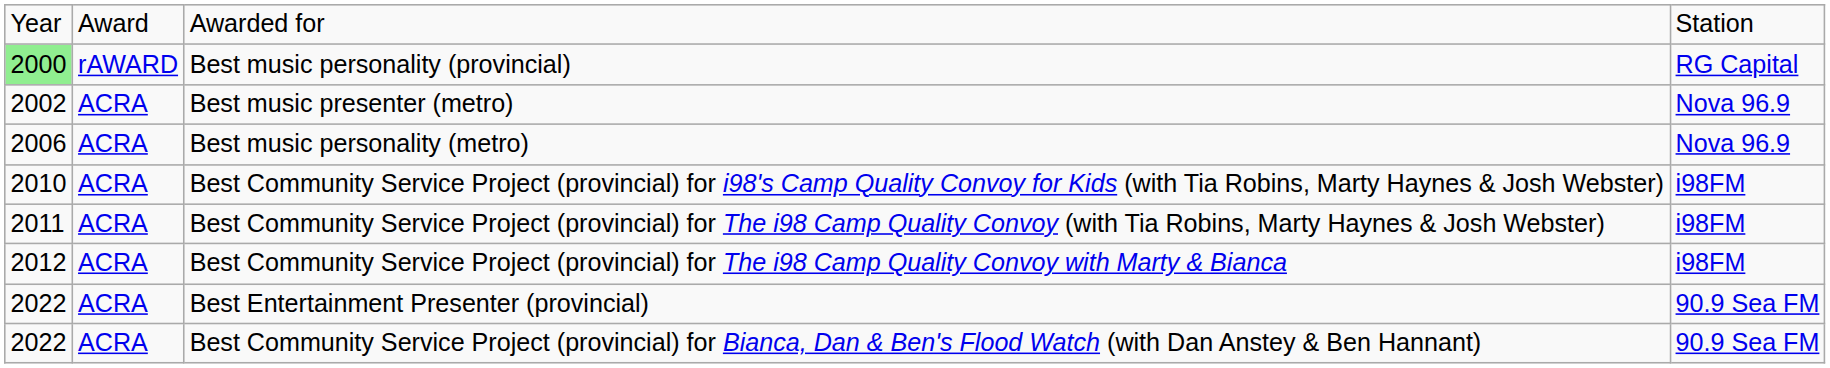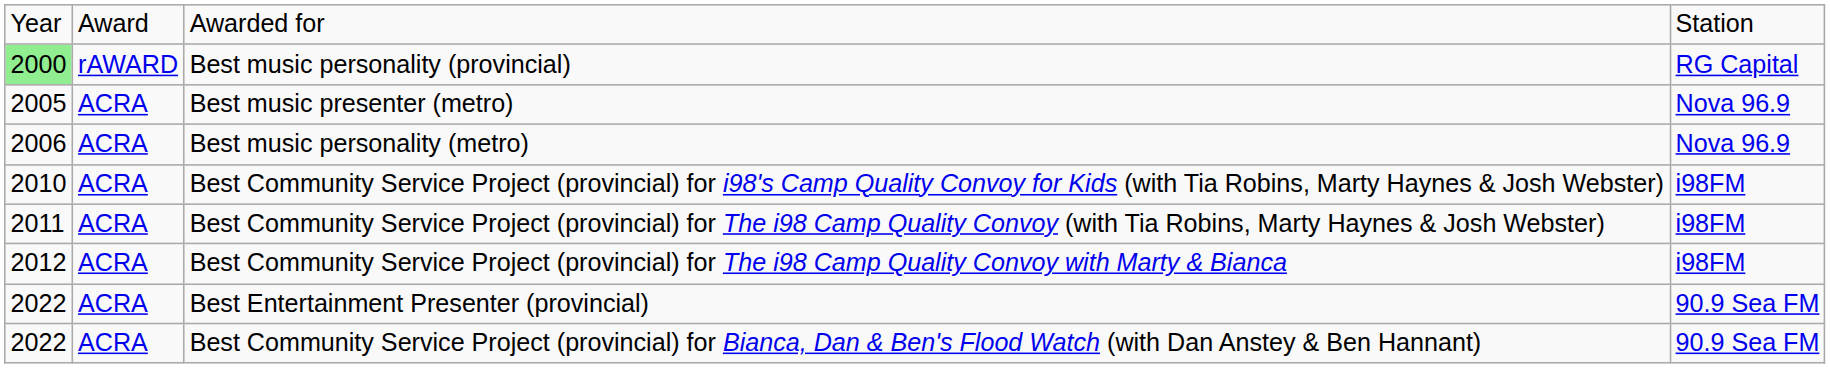Best music presenter (metro) | column 1: 2002 -> 2005
